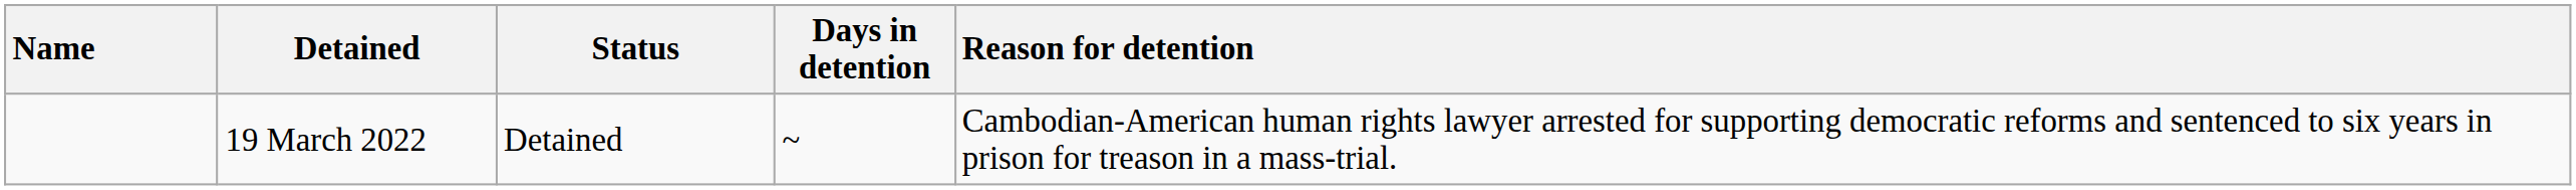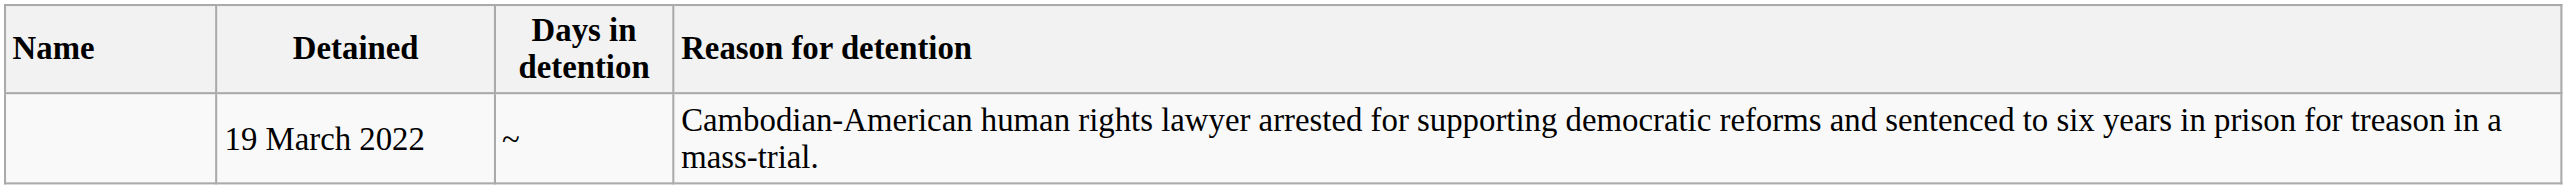- column: Status | Detained
